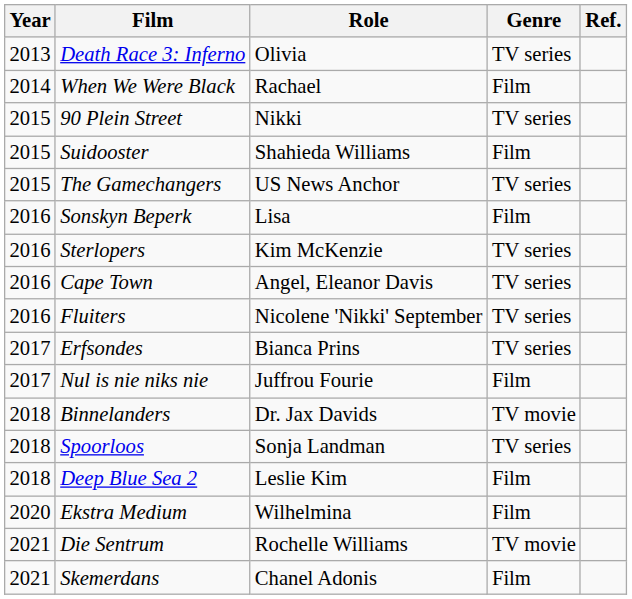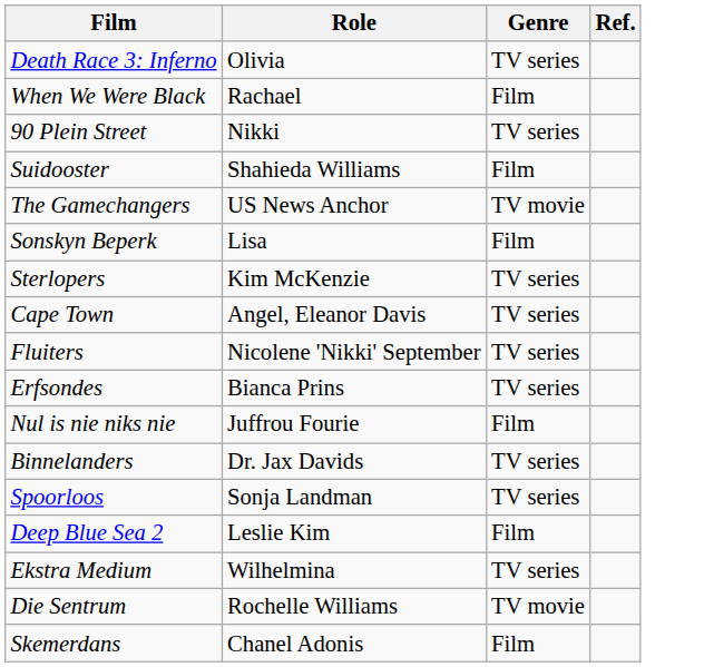- column: Year | 2013 | 2014 | 2015 | 2015 | 2015 | 2016 | 2016 | 2016 | 2016 | 2017 | 2017 | 2018 | 2018 | 2018 | 2020 | 2021 | 2021
The Gamechangers | Genre: TV series -> TV movie
Binnelanders | Genre: TV movie -> TV series
Ekstra Medium | Genre: Film -> TV series
